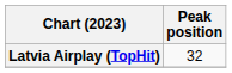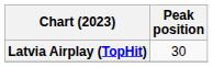Latvia Airplay (TopHit) | Peak position: 32 -> 30
